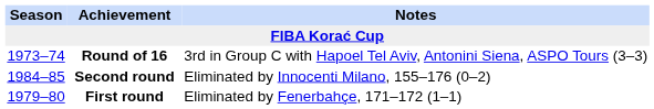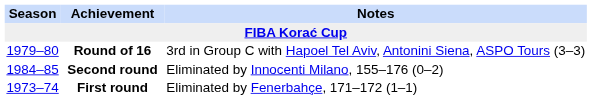Round of 16 | Season: 1973–74 -> 1979–80
First round | Season: 1979–80 -> 1973–74
